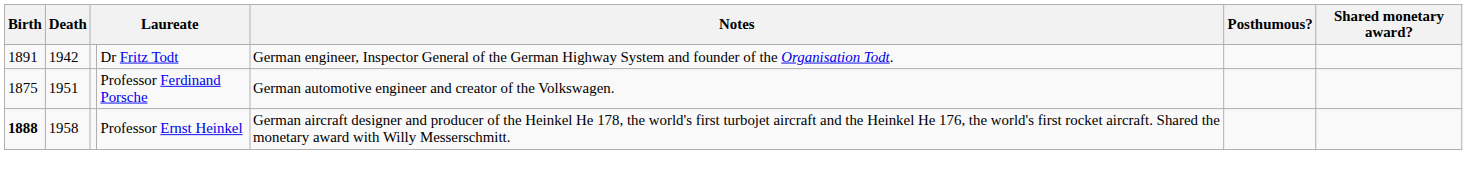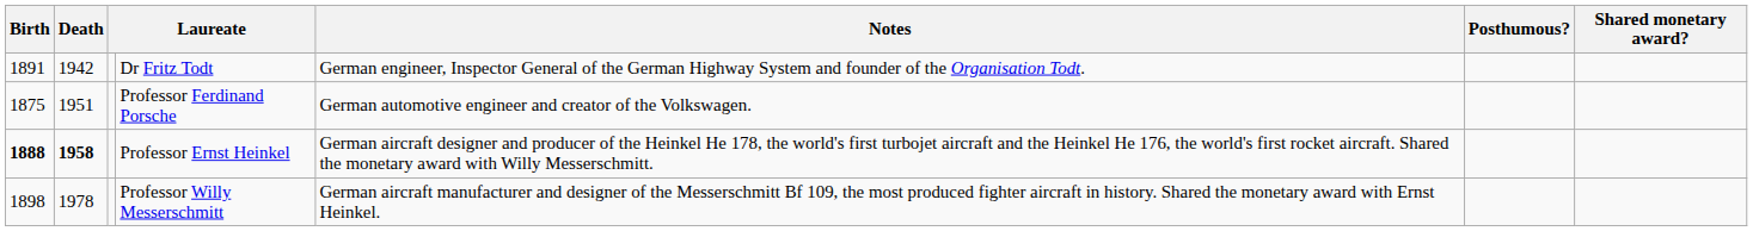Professor Ernst Heinkel | Death: normal -> bold
+ row: 1898 | 1978 | Professor Willy Messerschmitt | German aircraft manufacturer and designer of the Messerschmitt Bf 109, the most produced fighter aircraft in history. Shared the monetary award with Ernst Heinkel.
